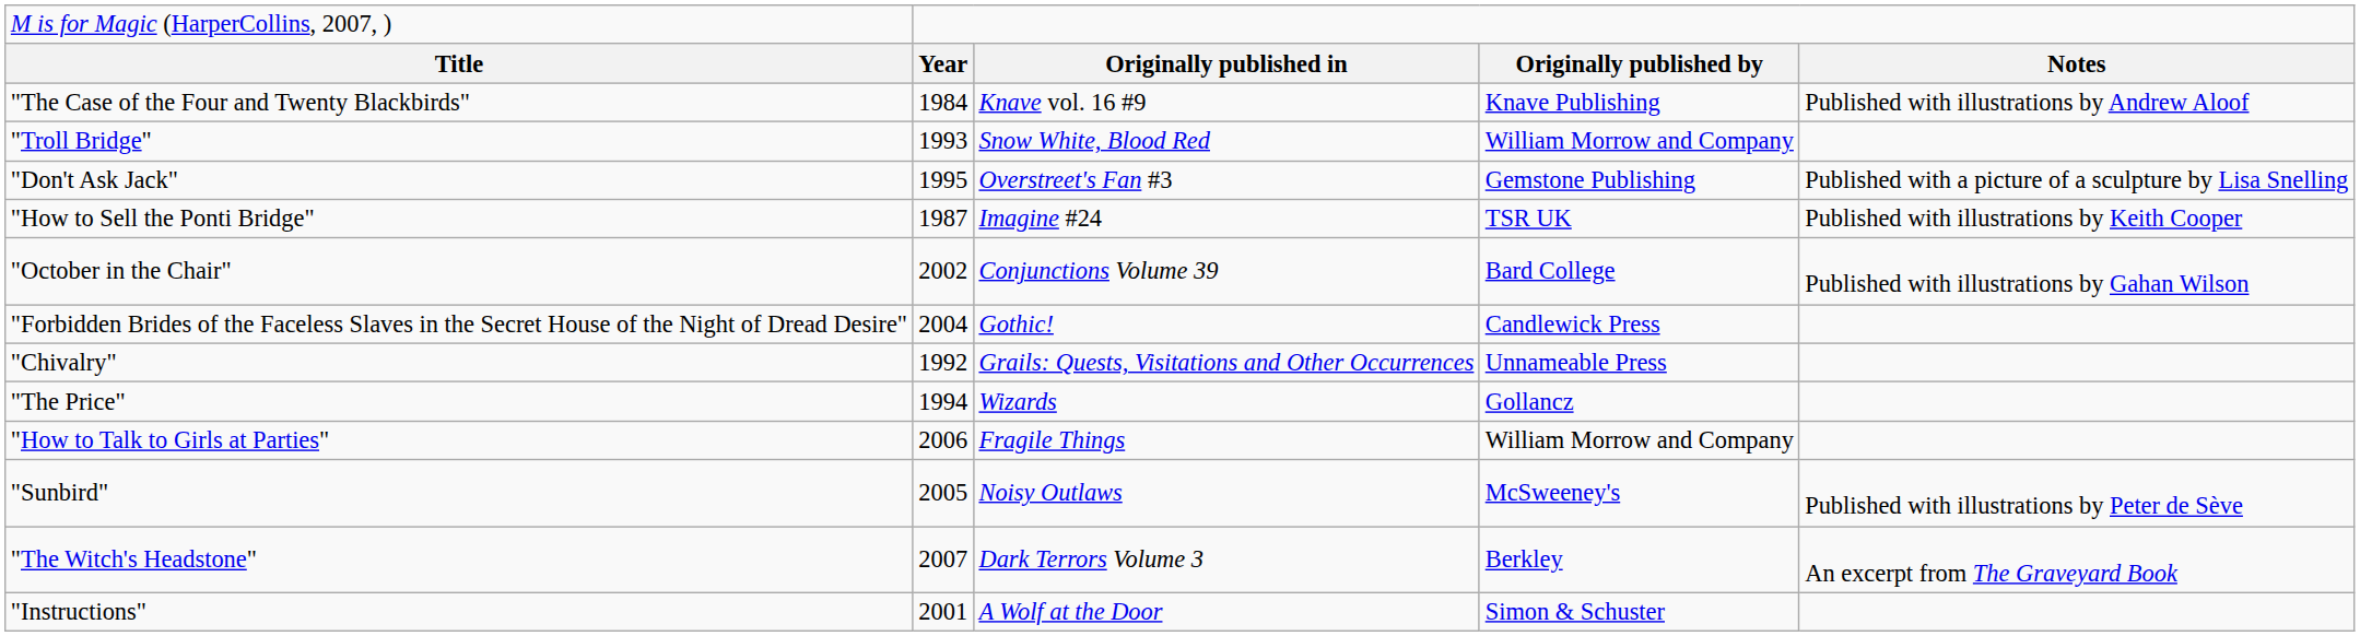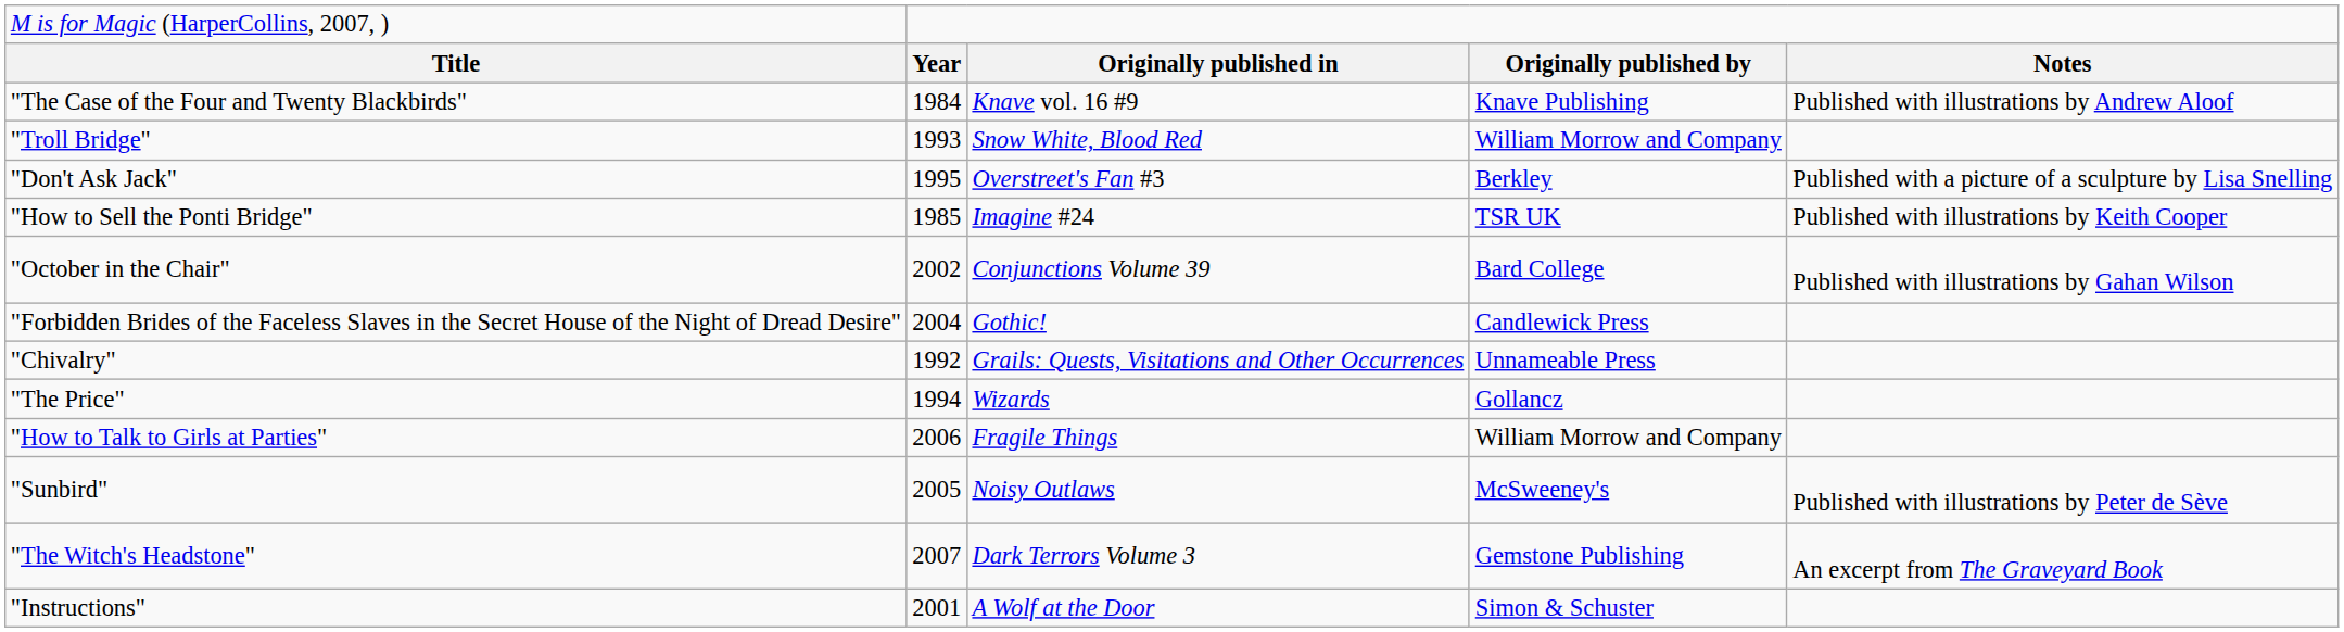"Don't Ask Jack" | column 4: Gemstone Publishing -> Berkley
"How to Sell the Ponti Bridge" | column 2: 1987 -> 1985
"The Witch's Headstone" | column 4: Berkley -> Gemstone Publishing
